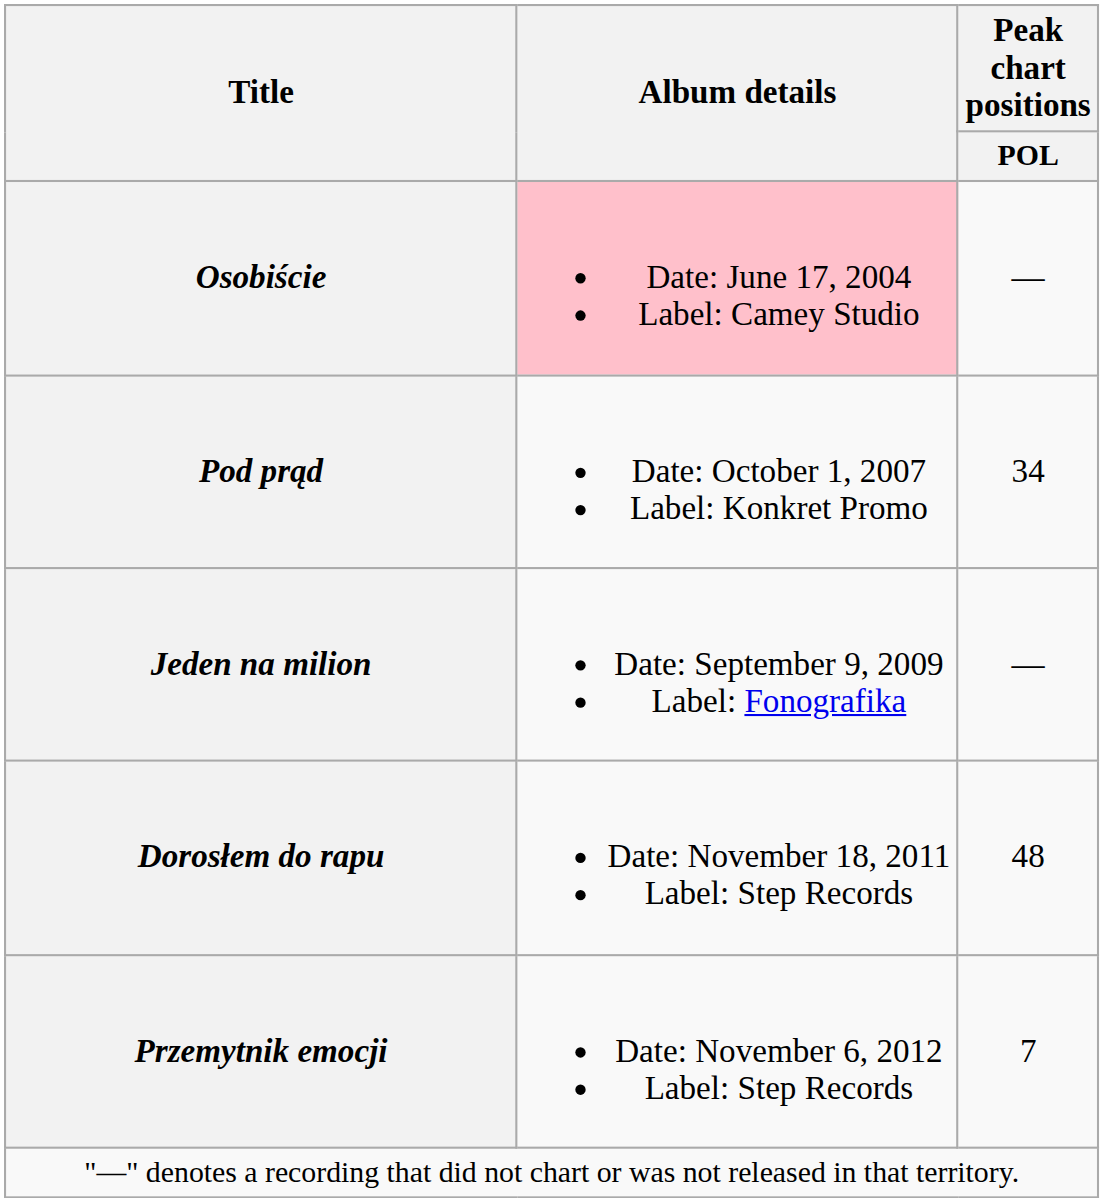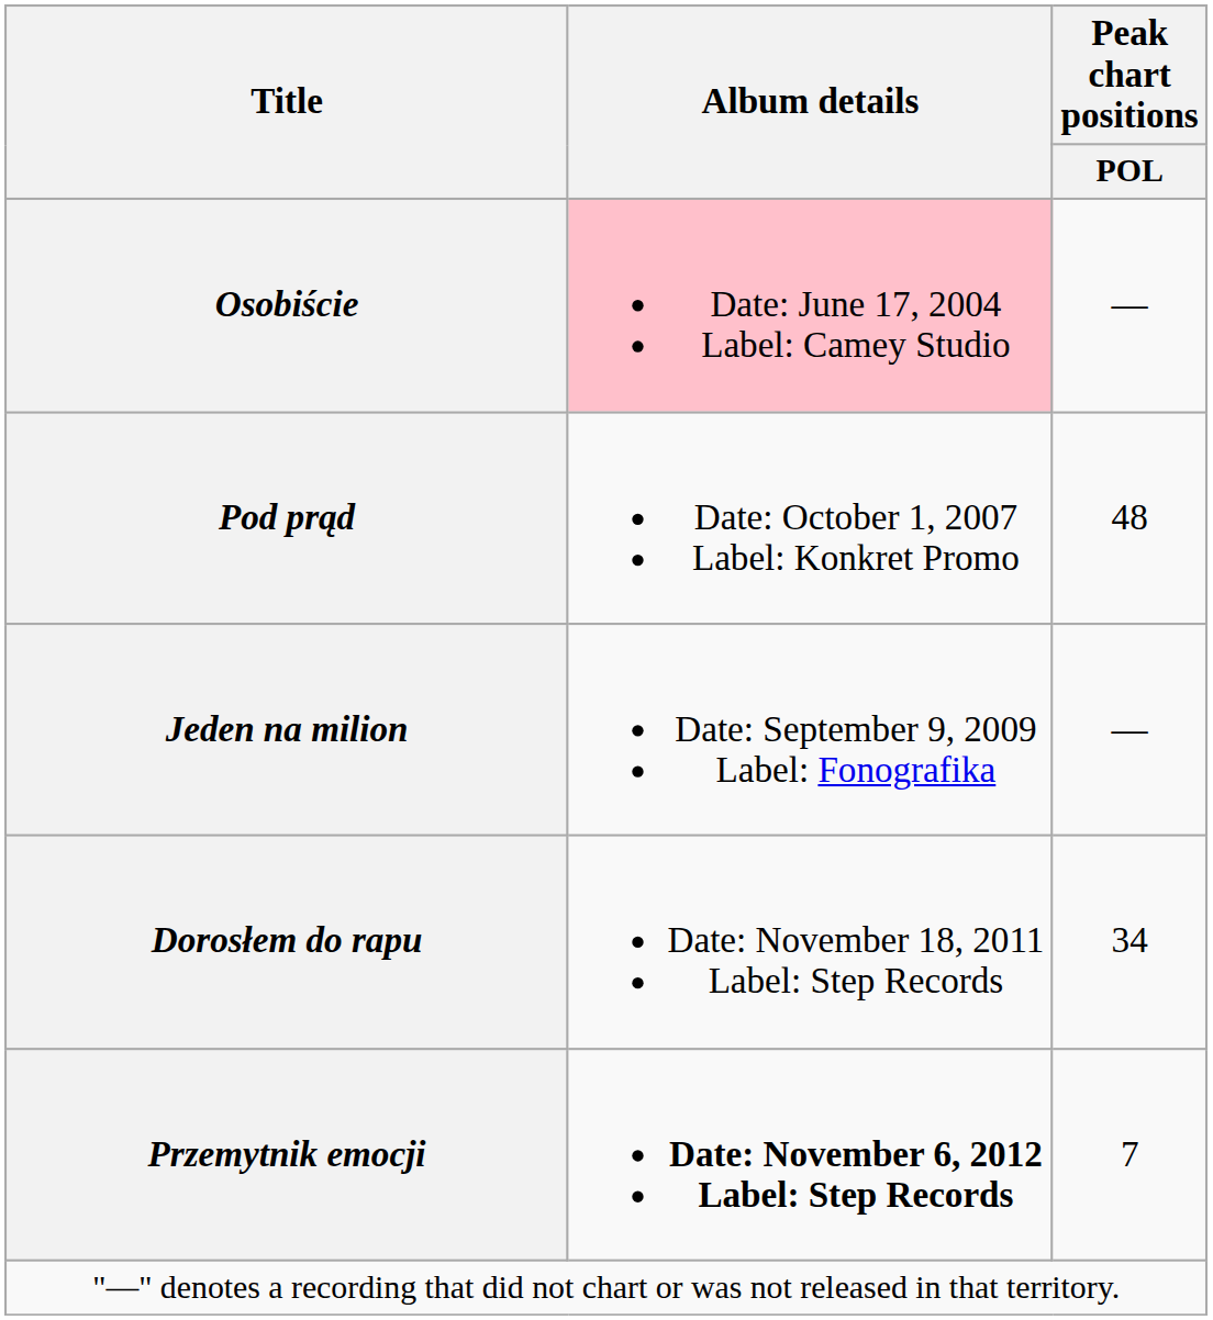Pod prąd | Peak chart positions / POL: 34 -> 48
Dorosłem do rapu | Peak chart positions / POL: 48 -> 34
Przemytnik emocji | Album details: normal -> bold
